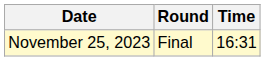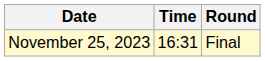columns swapped: Time <-> Round
